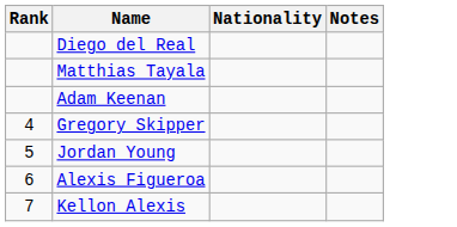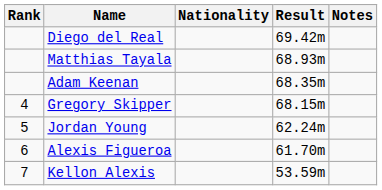+ column: Result | 69.42m | 68.93m | 68.35m | 68.15m | 62.24m | 61.70m | 53.59m
